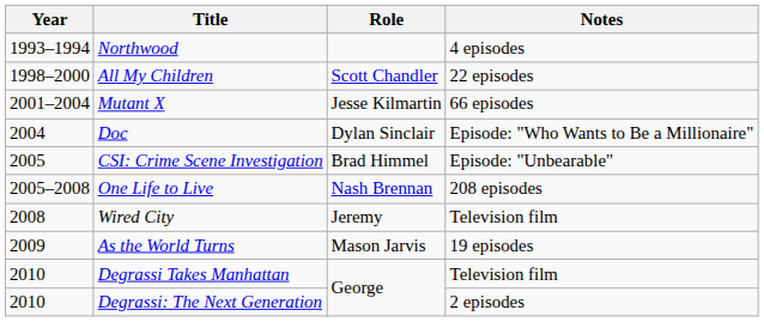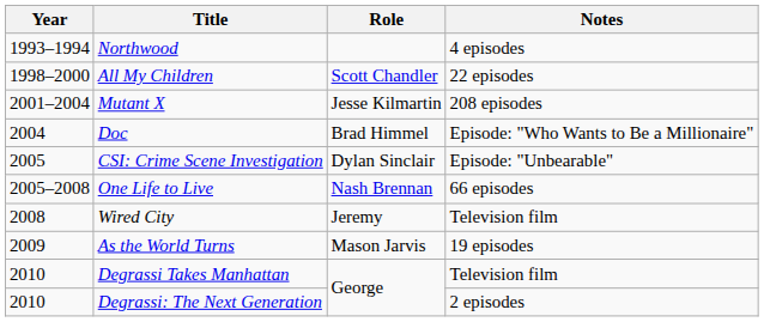Mutant X | Notes: 66 episodes -> 208 episodes
Doc | Role: Dylan Sinclair -> Brad Himmel
CSI: Crime Scene Investigation | Role: Brad Himmel -> Dylan Sinclair
One Life to Live | Notes: 208 episodes -> 66 episodes
